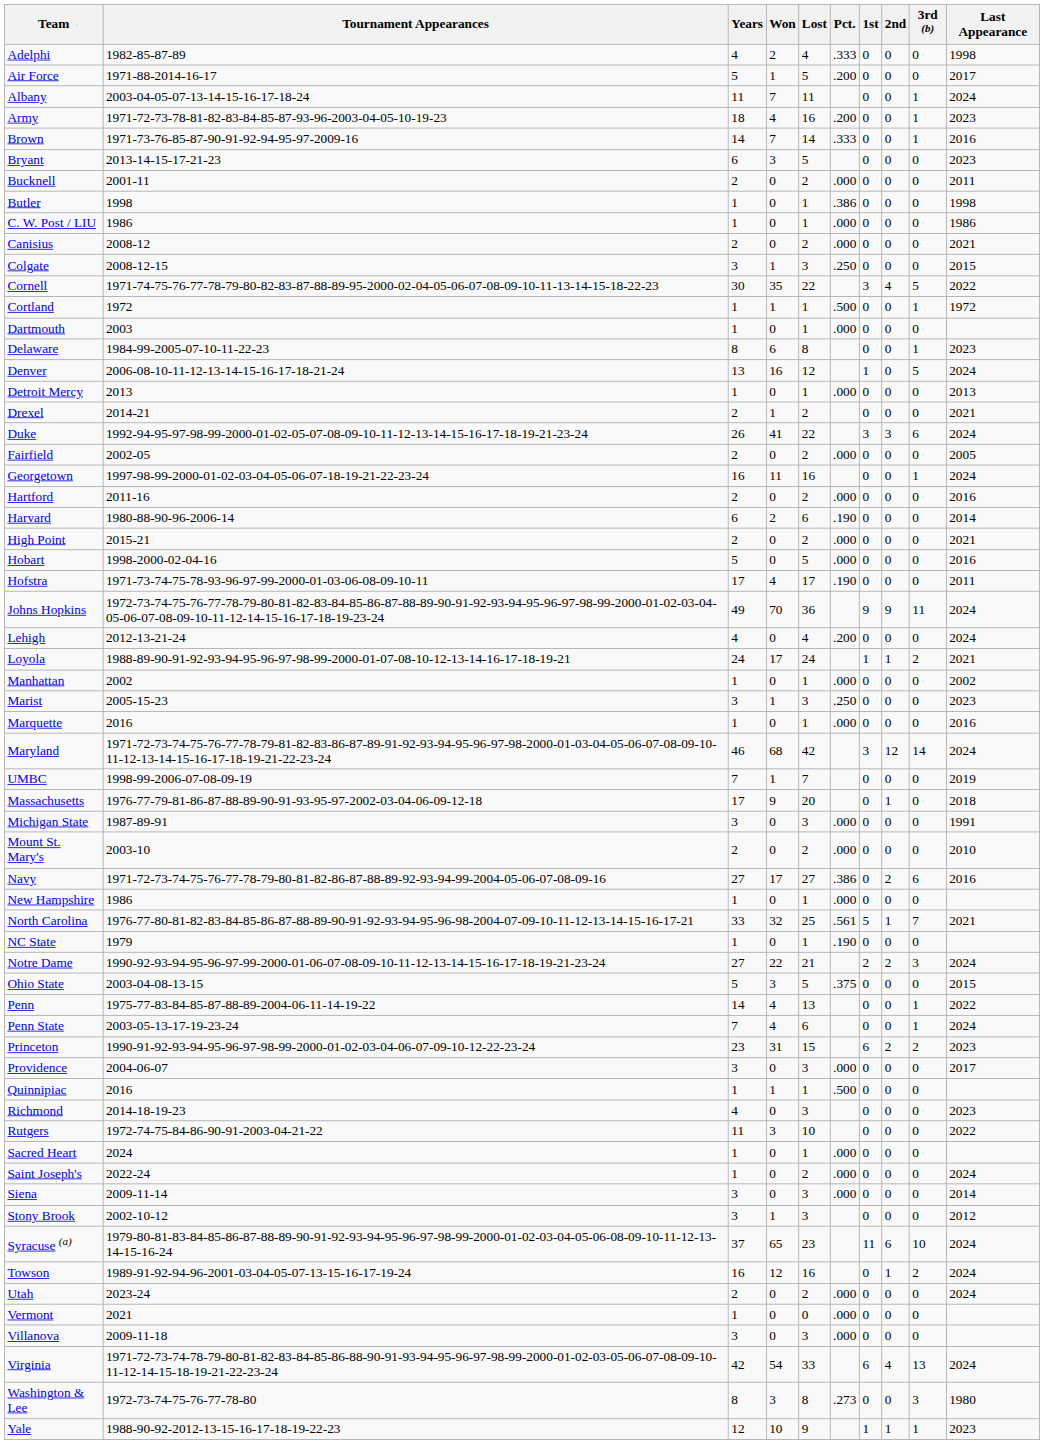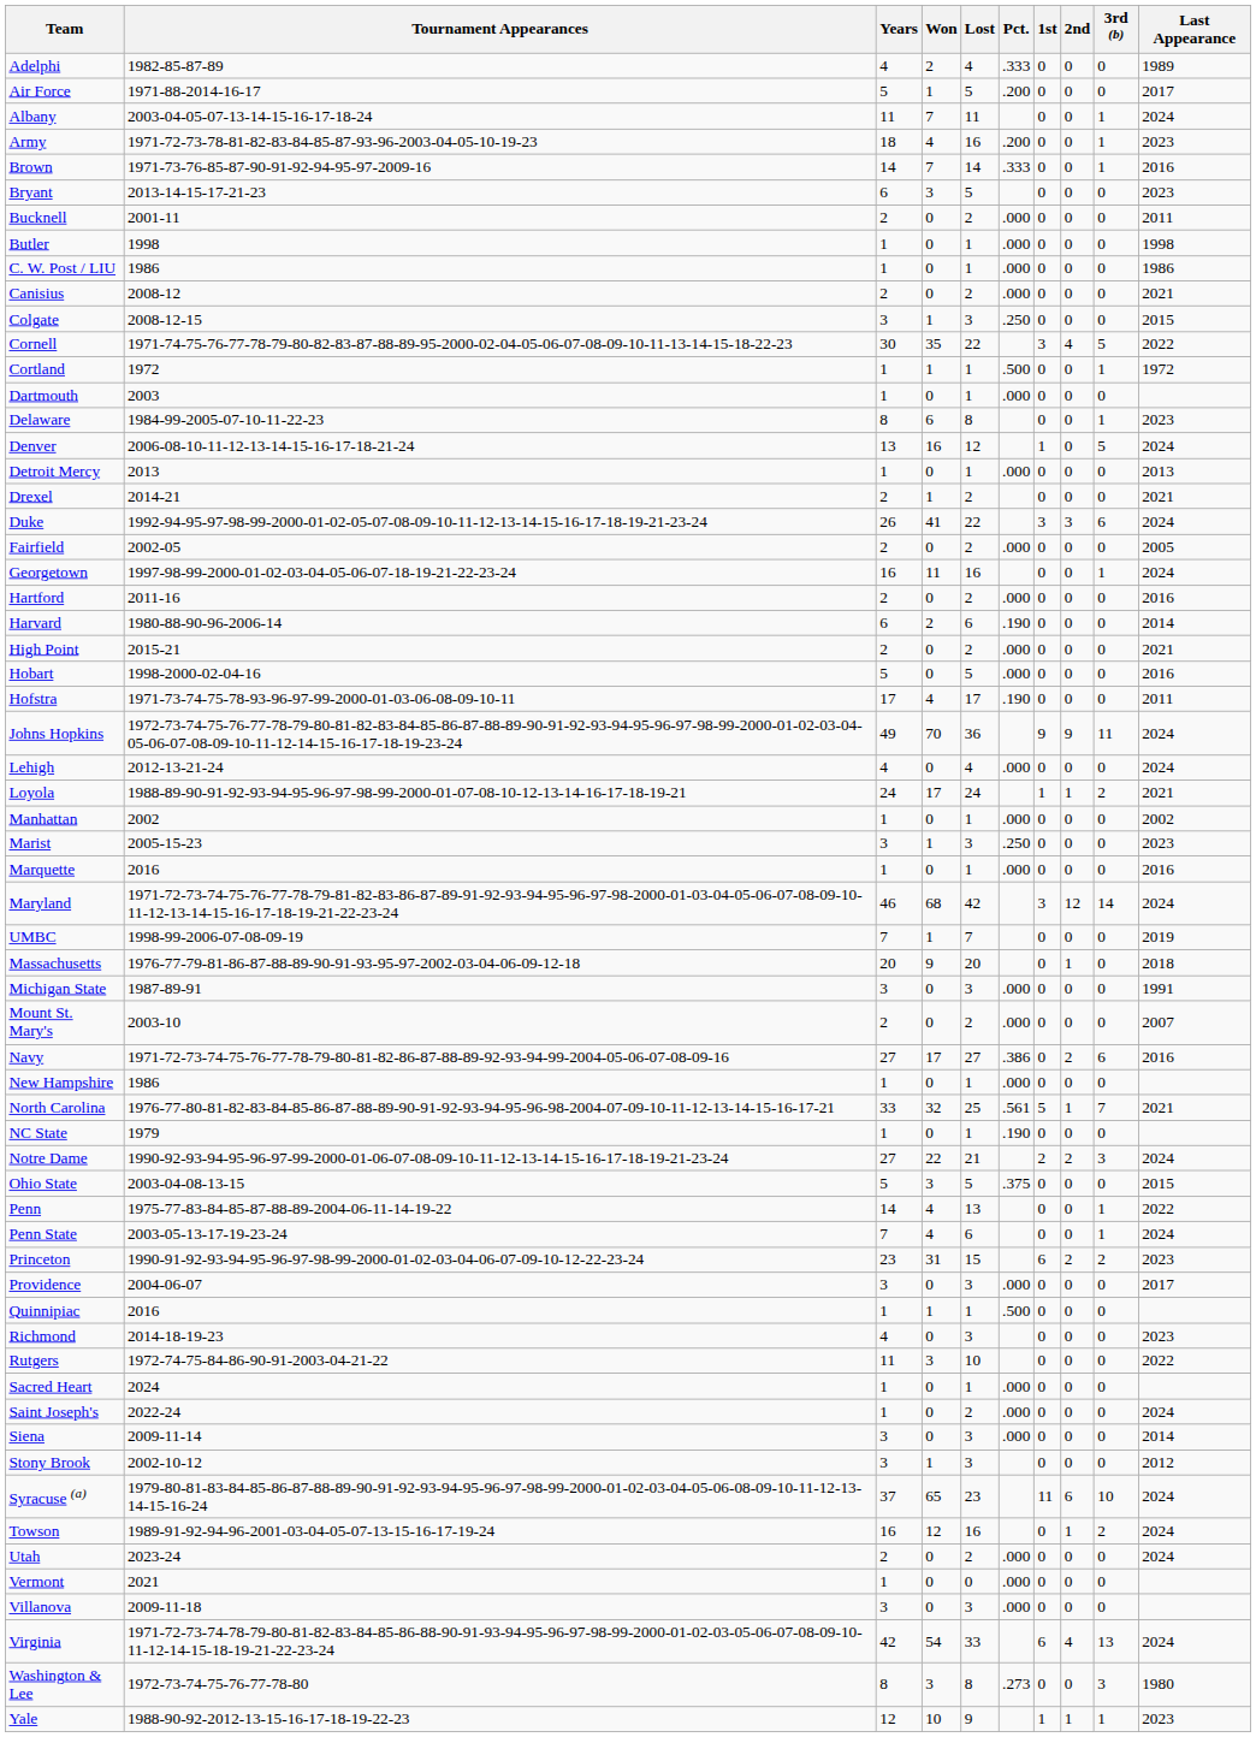Adelphi | Last Appearance: 1998 -> 1989
Butler | Pct.: .386 -> .000
Lehigh | Pct.: .200 -> .000
Massachusetts | Years: 17 -> 20
Mount St. Mary's | Last Appearance: 2010 -> 2007
